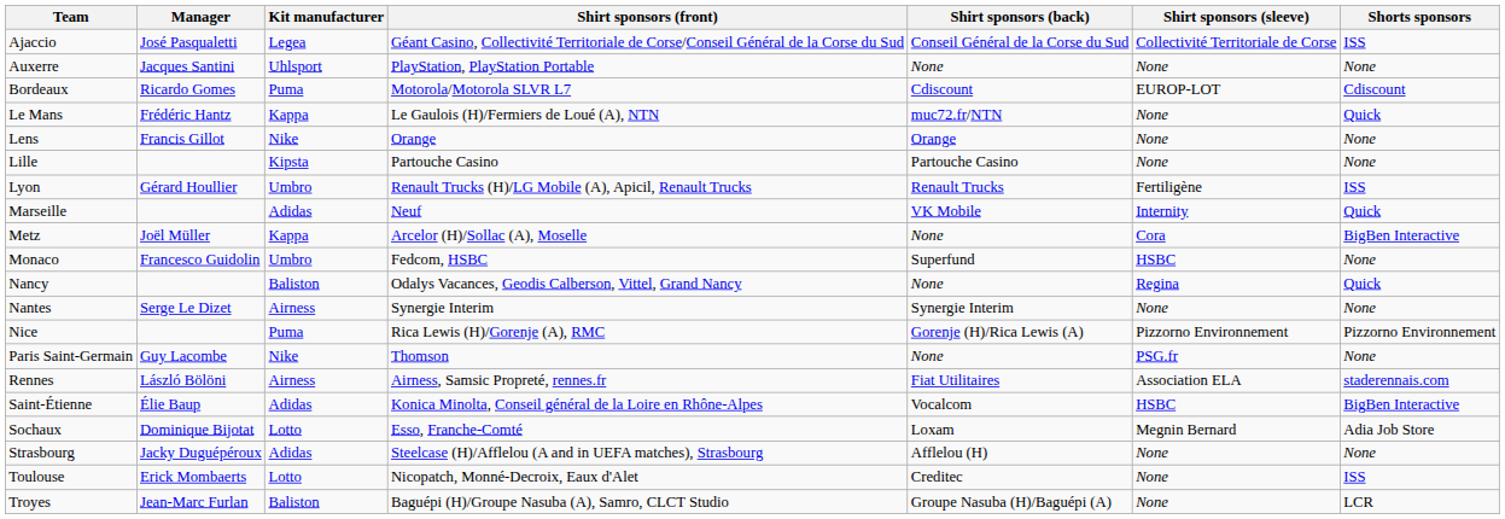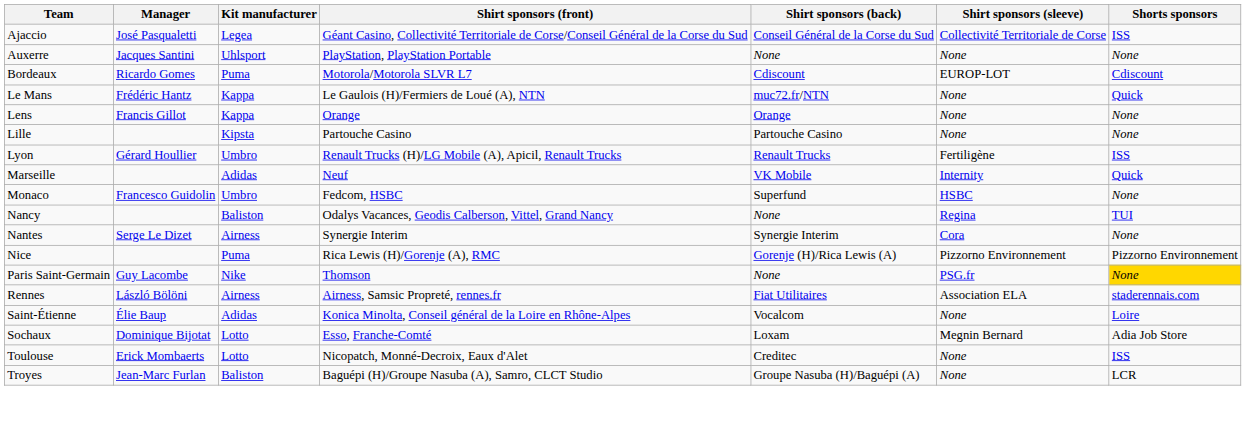Lens | Kit manufacturer: Nike -> Kappa
- row: Metz | Joël Müller | Kappa | Arcelor (H)/Sollac (A), Moselle | None | Cora | BigBen Interactive
Nancy | Shorts sponsors: Quick -> TUI
Nantes | Shirt sponsors (sleeve): None -> Cora
Paris Saint-Germain | Shorts sponsors: no background -> gold background
Saint-Étienne | Shirt sponsors (sleeve): HSBC -> None
Saint-Étienne | Shorts sponsors: BigBen Interactive -> Loire
- row: Strasbourg | Jacky Duguépéroux | Adidas | Steelcase (H)/Afflelou (A and in UEFA matches), Strasbourg | Afflelou (H) | None | None
